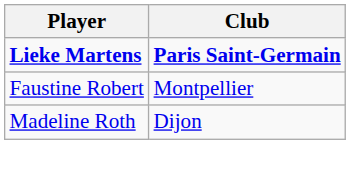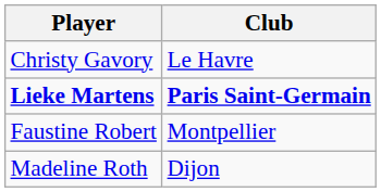+ row: Christy Gavory | Le Havre
